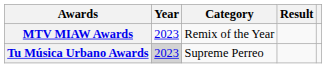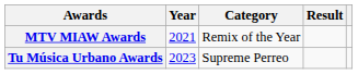MTV MIAW Awards | Year: 2023 -> 2021
Tu Música Urbano Awards | Year: lightgrey background -> no background
